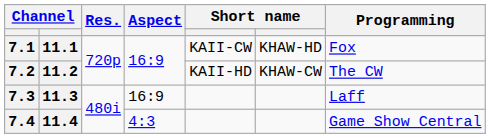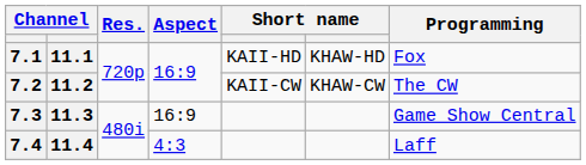7.1 | column 5: KAII-CW -> KAII-HD
7.2 | column 5: KAII-HD -> KAII-CW
7.3 | Programming: Laff -> Game Show Central
7.4 | Programming: Game Show Central -> Laff
